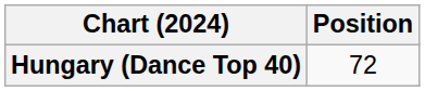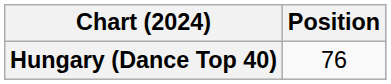Hungary (Dance Top 40) | Position: 72 -> 76
